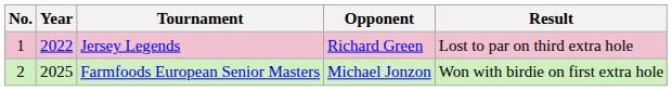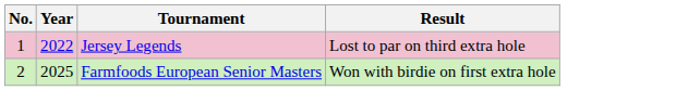- column: Opponent | Richard Green | Michael Jonzon
